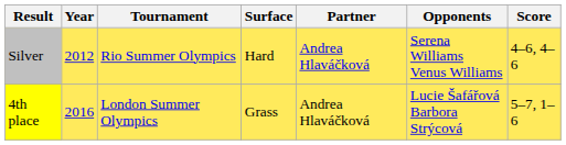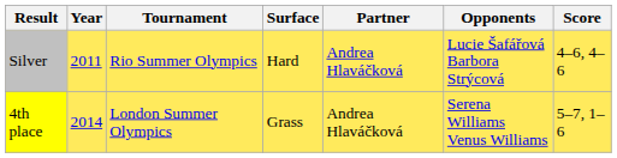Silver | Year: 2012 -> 2011
Silver | Opponents: Serena Williams Venus Williams -> Lucie Šafářová Barbora Strýcová
4th place | Year: 2016 -> 2014
4th place | Opponents: Lucie Šafářová Barbora Strýcová -> Serena Williams Venus Williams
